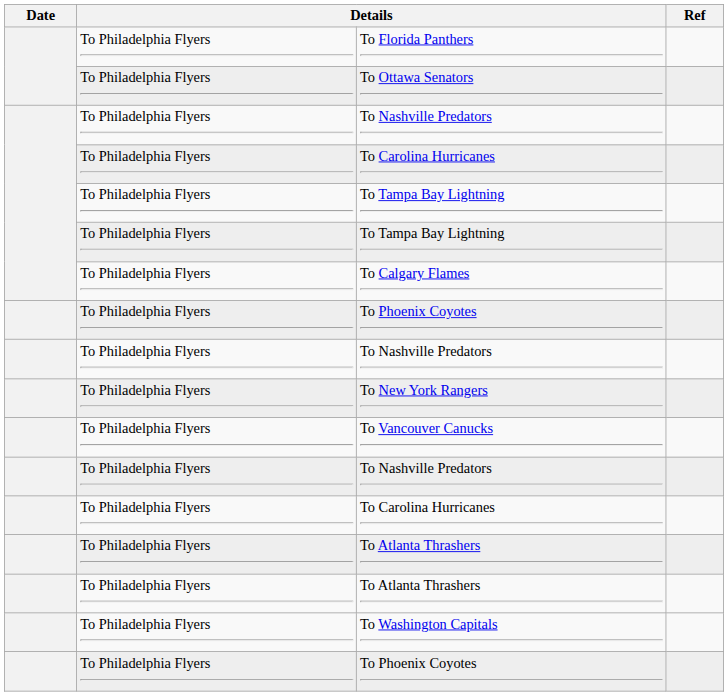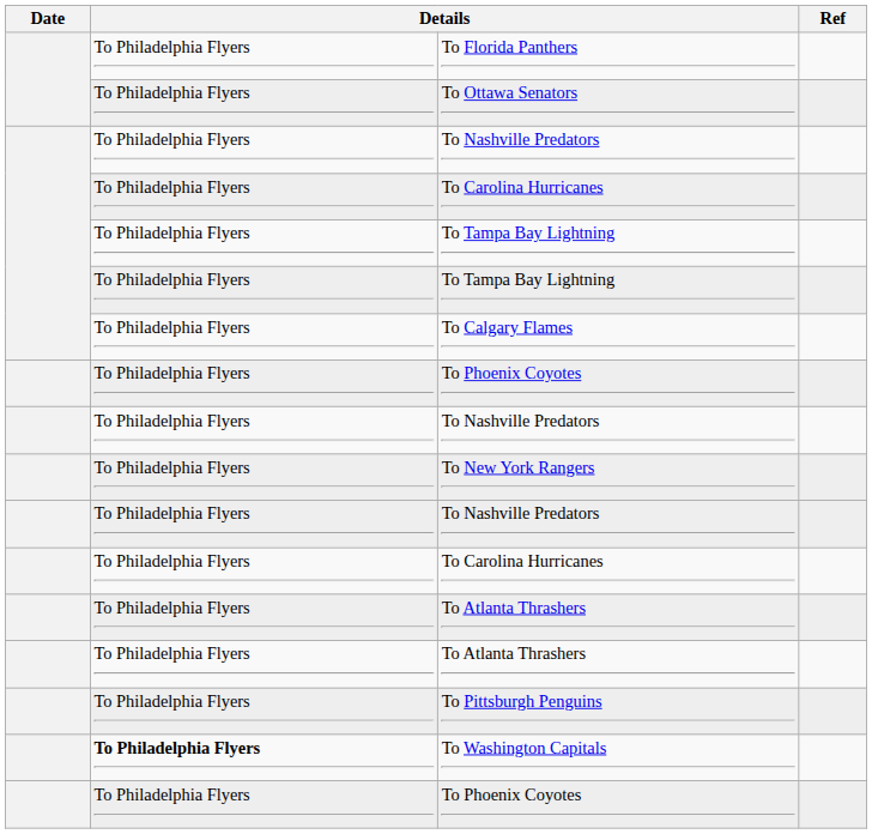- row: To Philadelphia Flyers | To Vancouver Canucks
+ row: To Philadelphia Flyers | To Pittsburgh Penguins
To Washington Capitals | column 2: normal -> bold
